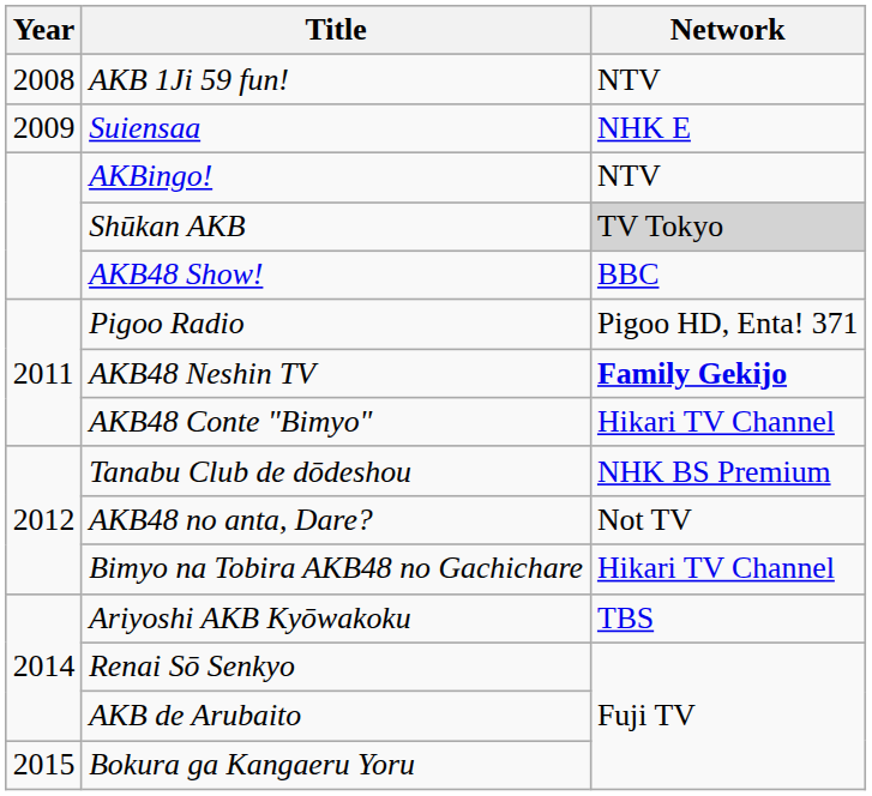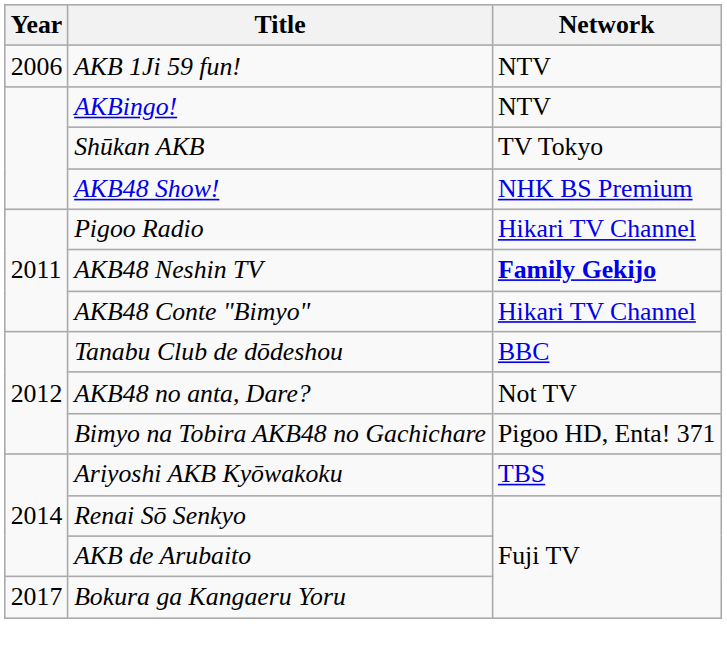AKB 1Ji 59 fun! | Year: 2008 -> 2006
- row: 2009 | Suiensaa | NHK E
Shūkan AKB | Network: lightgrey background -> no background
AKB48 Show! | Network: BBC -> NHK BS Premium
Pigoo Radio | Network: Pigoo HD, Enta! 371 -> Hikari TV Channel
Tanabu Club de dōdeshou | Network: NHK BS Premium -> BBC
Bimyo na Tobira AKB48 no Gachichare | Network: Hikari TV Channel -> Pigoo HD, Enta! 371
Bokura ga Kangaeru Yoru | Year: 2015 -> 2017
